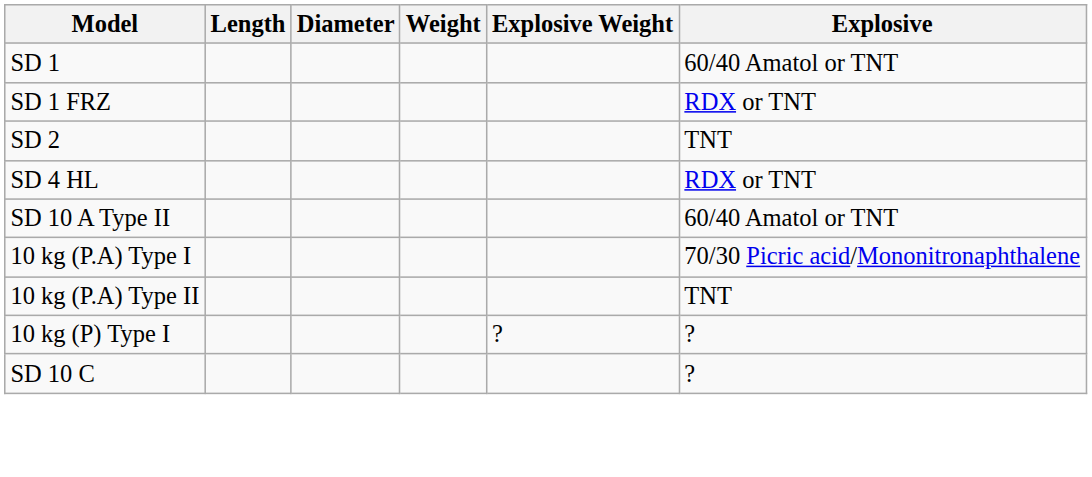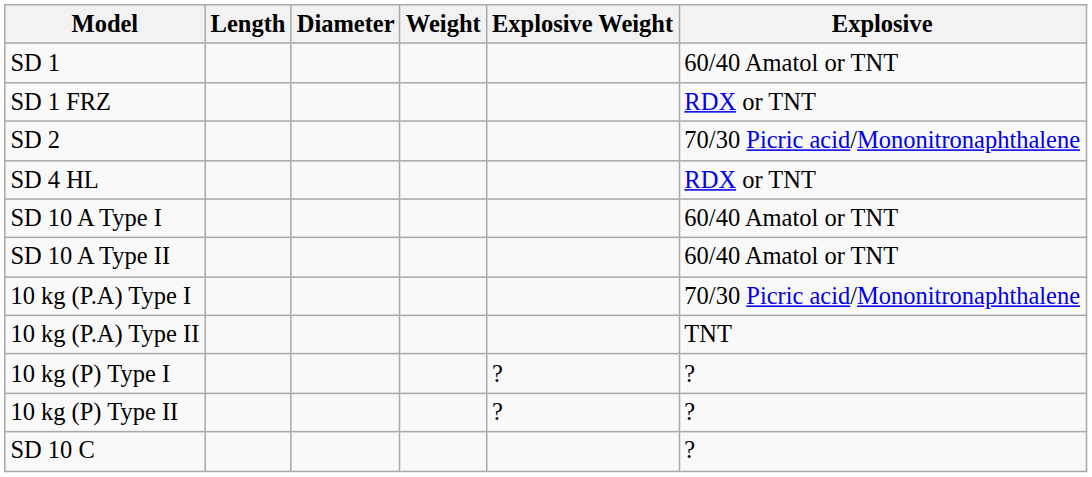SD 2 | Explosive: TNT -> 70/30 Picric acid/Mononitronaphthalene
+ row: SD 10 A Type I | 60/40 Amatol or TNT
+ row: 10 kg (P) Type II | ? | ?
